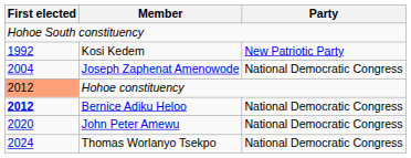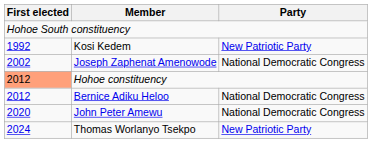Joseph Zaphenat Amenowode | First elected: 2004 -> 2002
Bernice Adiku Heloo | First elected: bold -> normal
Thomas Worlanyo Tsekpo | Party: National Democratic Congress -> New Patriotic Party
